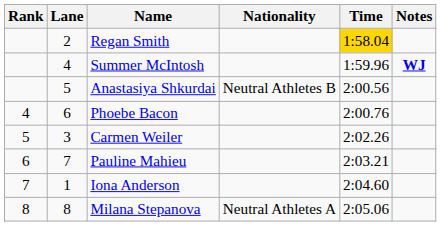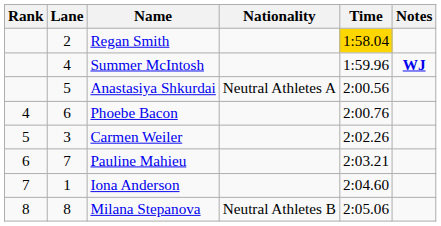Anastasiya Shkurdai | Nationality: Neutral Athletes B -> Neutral Athletes A
Milana Stepanova | Nationality: Neutral Athletes A -> Neutral Athletes B
